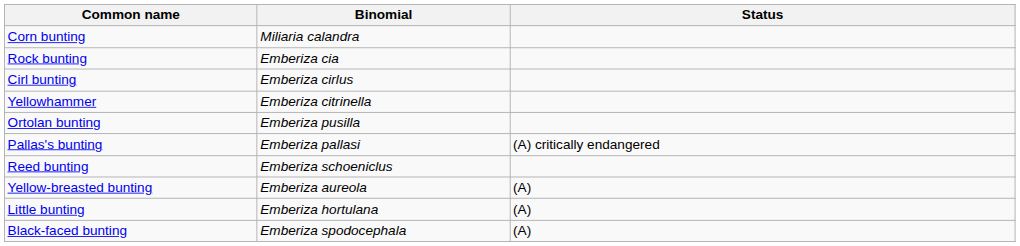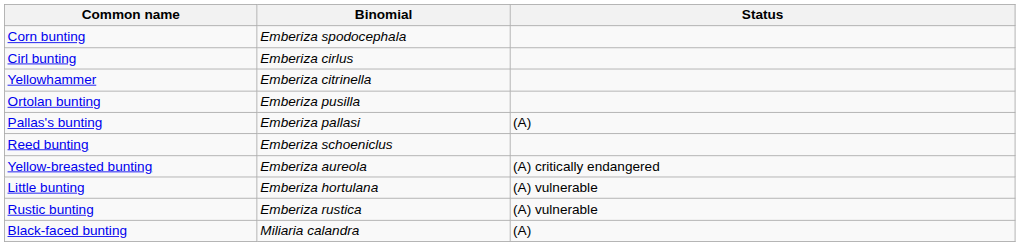Corn bunting | Binomial: Miliaria calandra -> Emberiza spodocephala
- row: Rock bunting | Emberiza cia
Pallas's bunting | Status: (A) critically endangered -> (A)
Yellow-breasted bunting | Status: (A) -> (A) critically endangered
Little bunting | Status: (A) -> (A) vulnerable
+ row: Rustic bunting | Emberiza rustica | (A) vulnerable
Black-faced bunting | Binomial: Emberiza spodocephala -> Miliaria calandra
